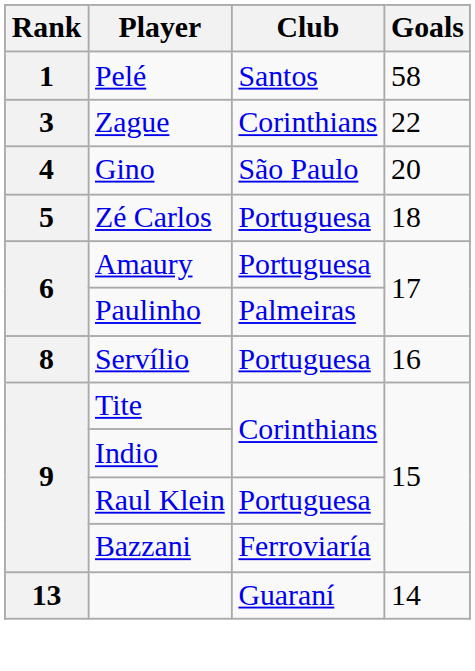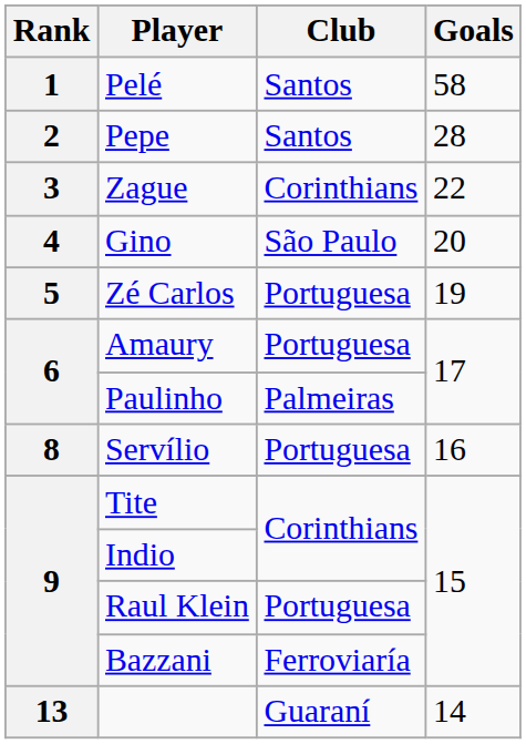+ row: 2 | Pepe | Santos | 28
Zé Carlos | Goals: 18 -> 19
